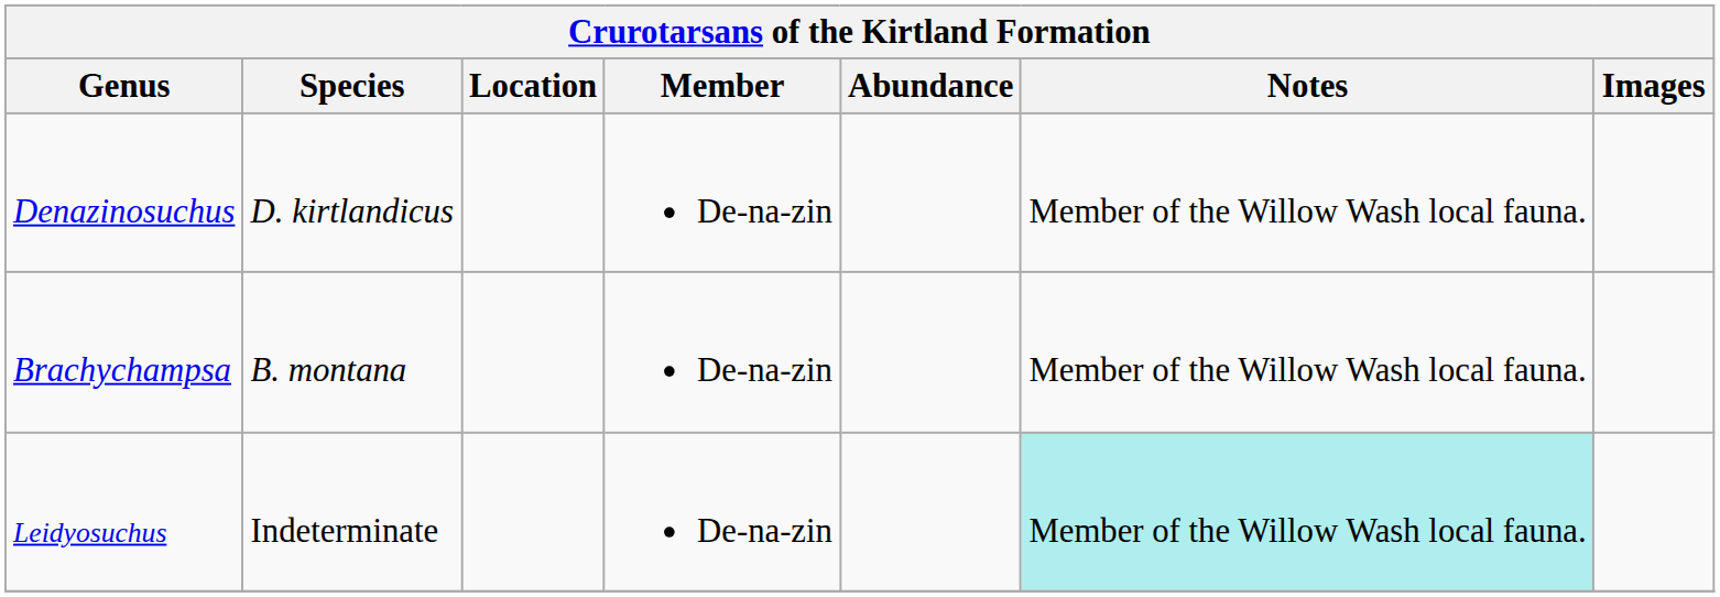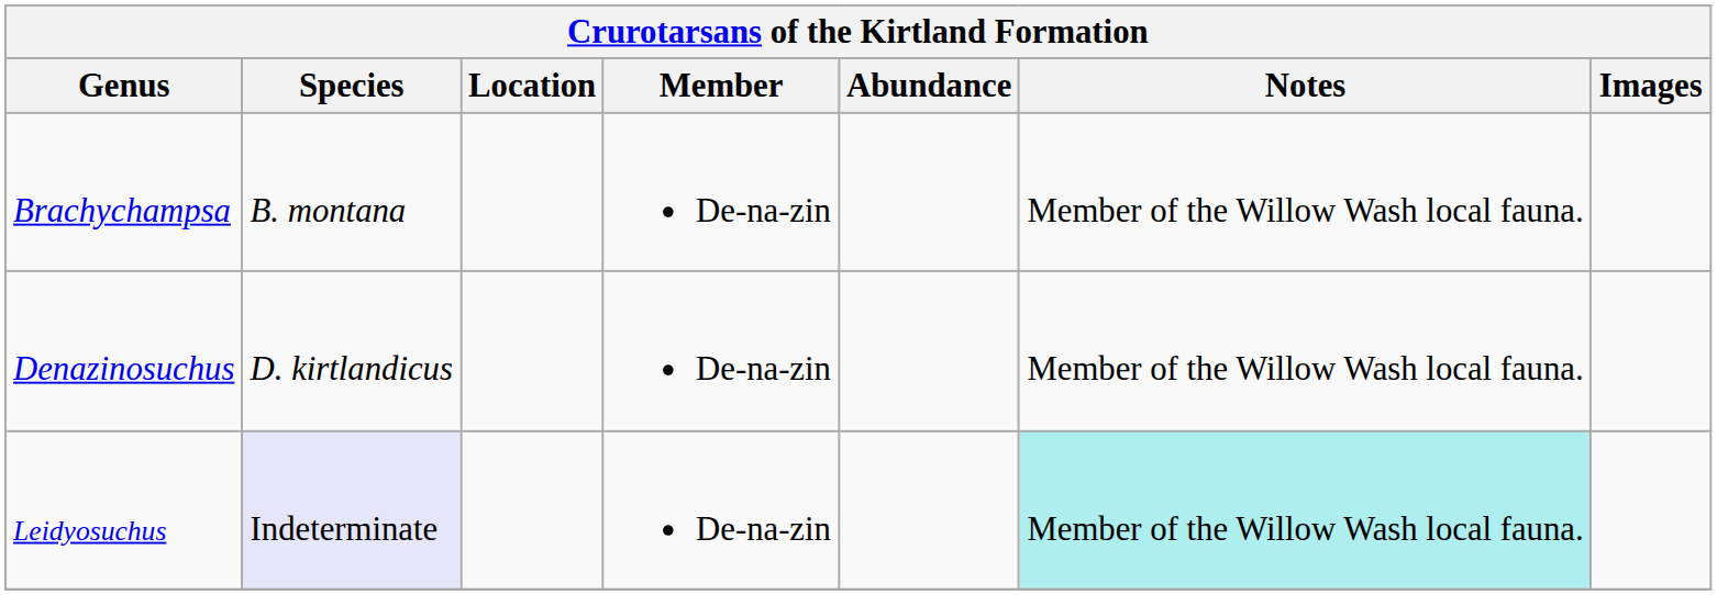rows swapped: Brachychampsa <-> Denazinosuchus
Leidyosuchus | Species: no background -> lavender background
